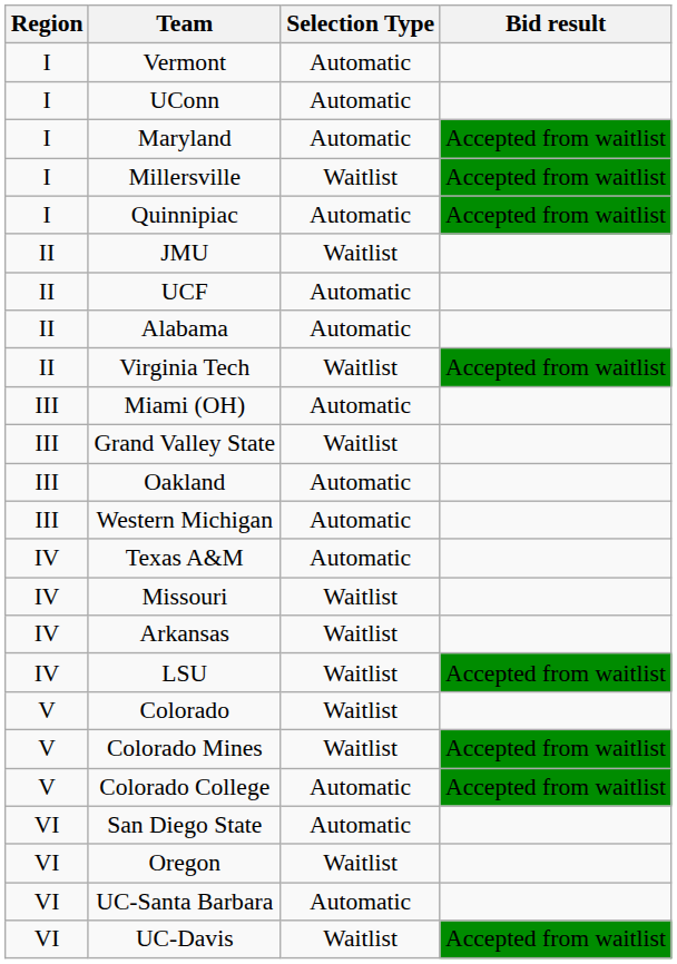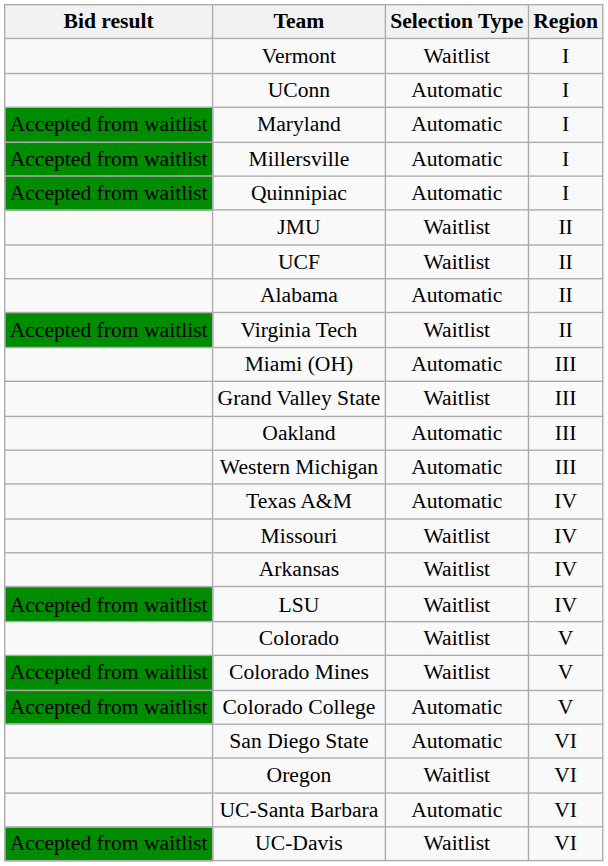columns swapped: Region <-> Bid result
Vermont | Selection Type: Automatic -> Waitlist
Millersville | Selection Type: Waitlist -> Automatic
UCF | Selection Type: Automatic -> Waitlist
